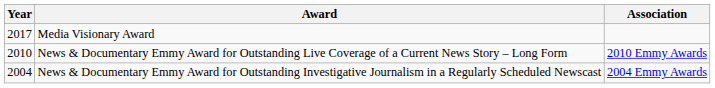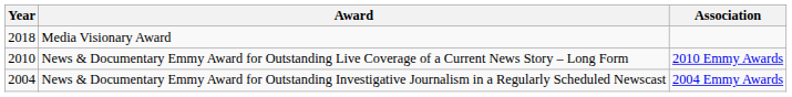Media Visionary Award | Year: 2017 -> 2018
